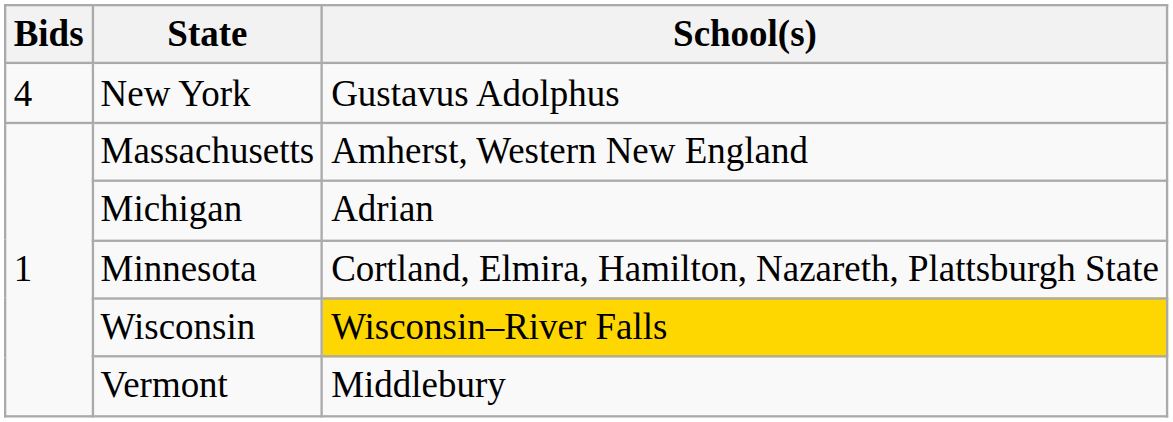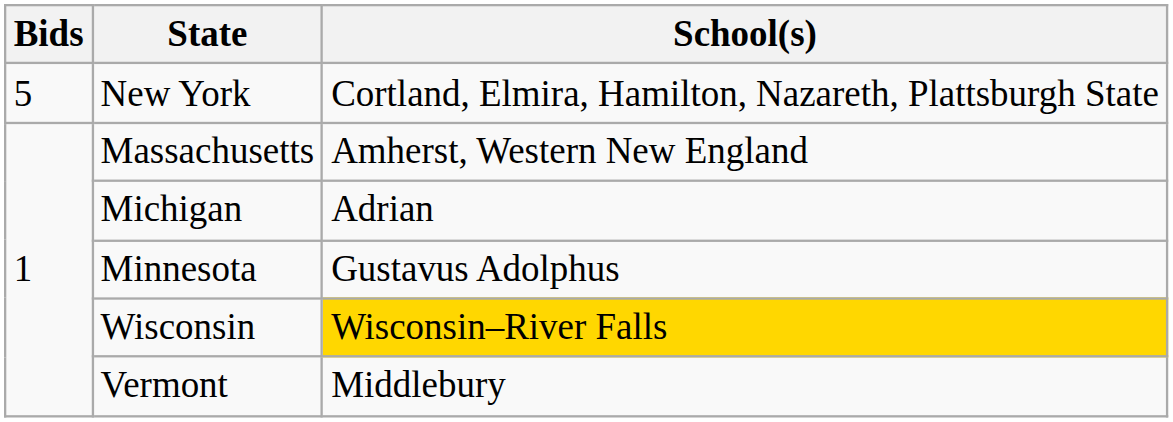New York | Bids: 4 -> 5
New York | School(s): Gustavus Adolphus -> Cortland, Elmira, Hamilton, Nazareth, Plattsburgh State
Minnesota | School(s): Cortland, Elmira, Hamilton, Nazareth, Plattsburgh State -> Gustavus Adolphus
